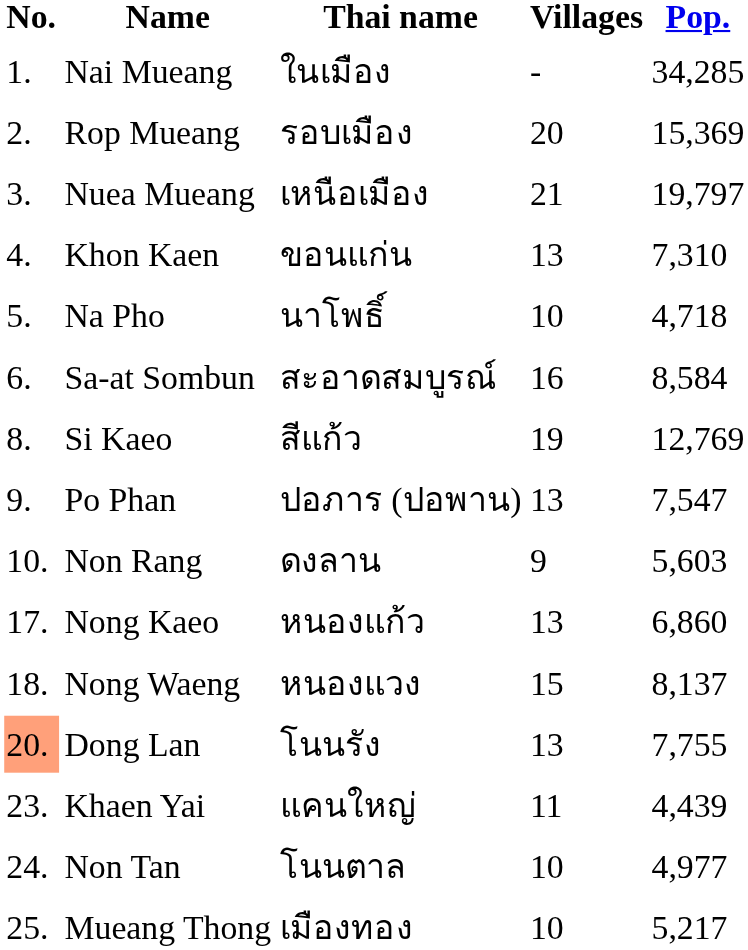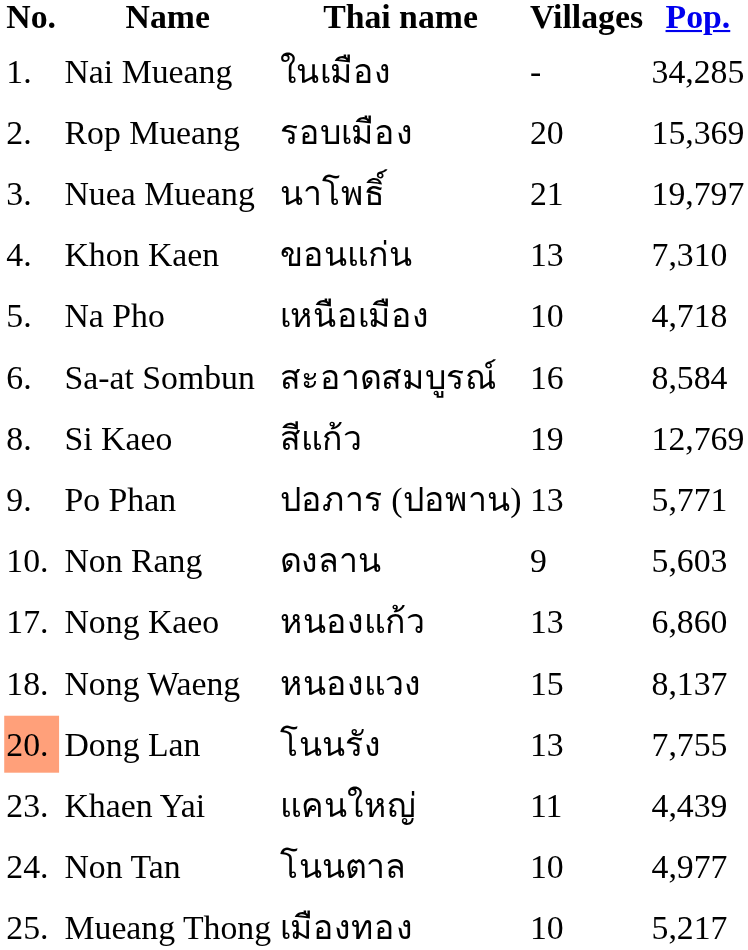Nuea Mueang | Thai name: เหนือเมือง -> นาโพธิ์
Na Pho | Thai name: นาโพธิ์ -> เหนือเมือง
Po Phan | Pop.: 7,547 -> 5,771
